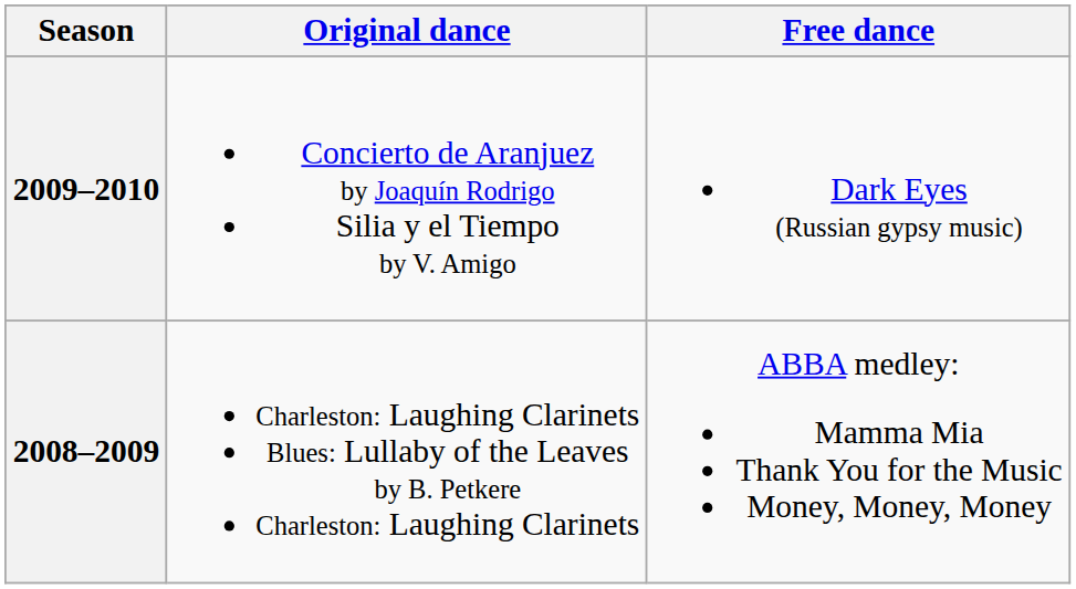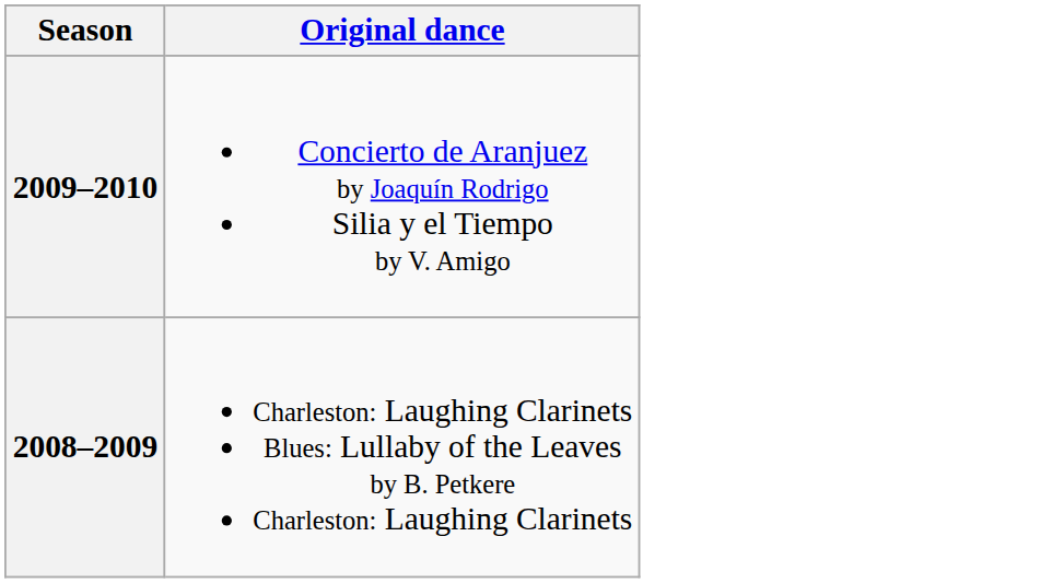- column: Free dance | Dark Eyes (Russian gypsy music) | ABBA medley: Mamma Mia Thank You for the Music Money, Money, Money
